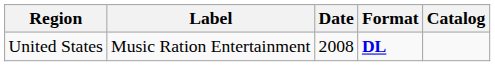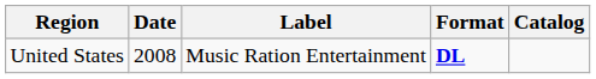columns swapped: Date <-> Label
